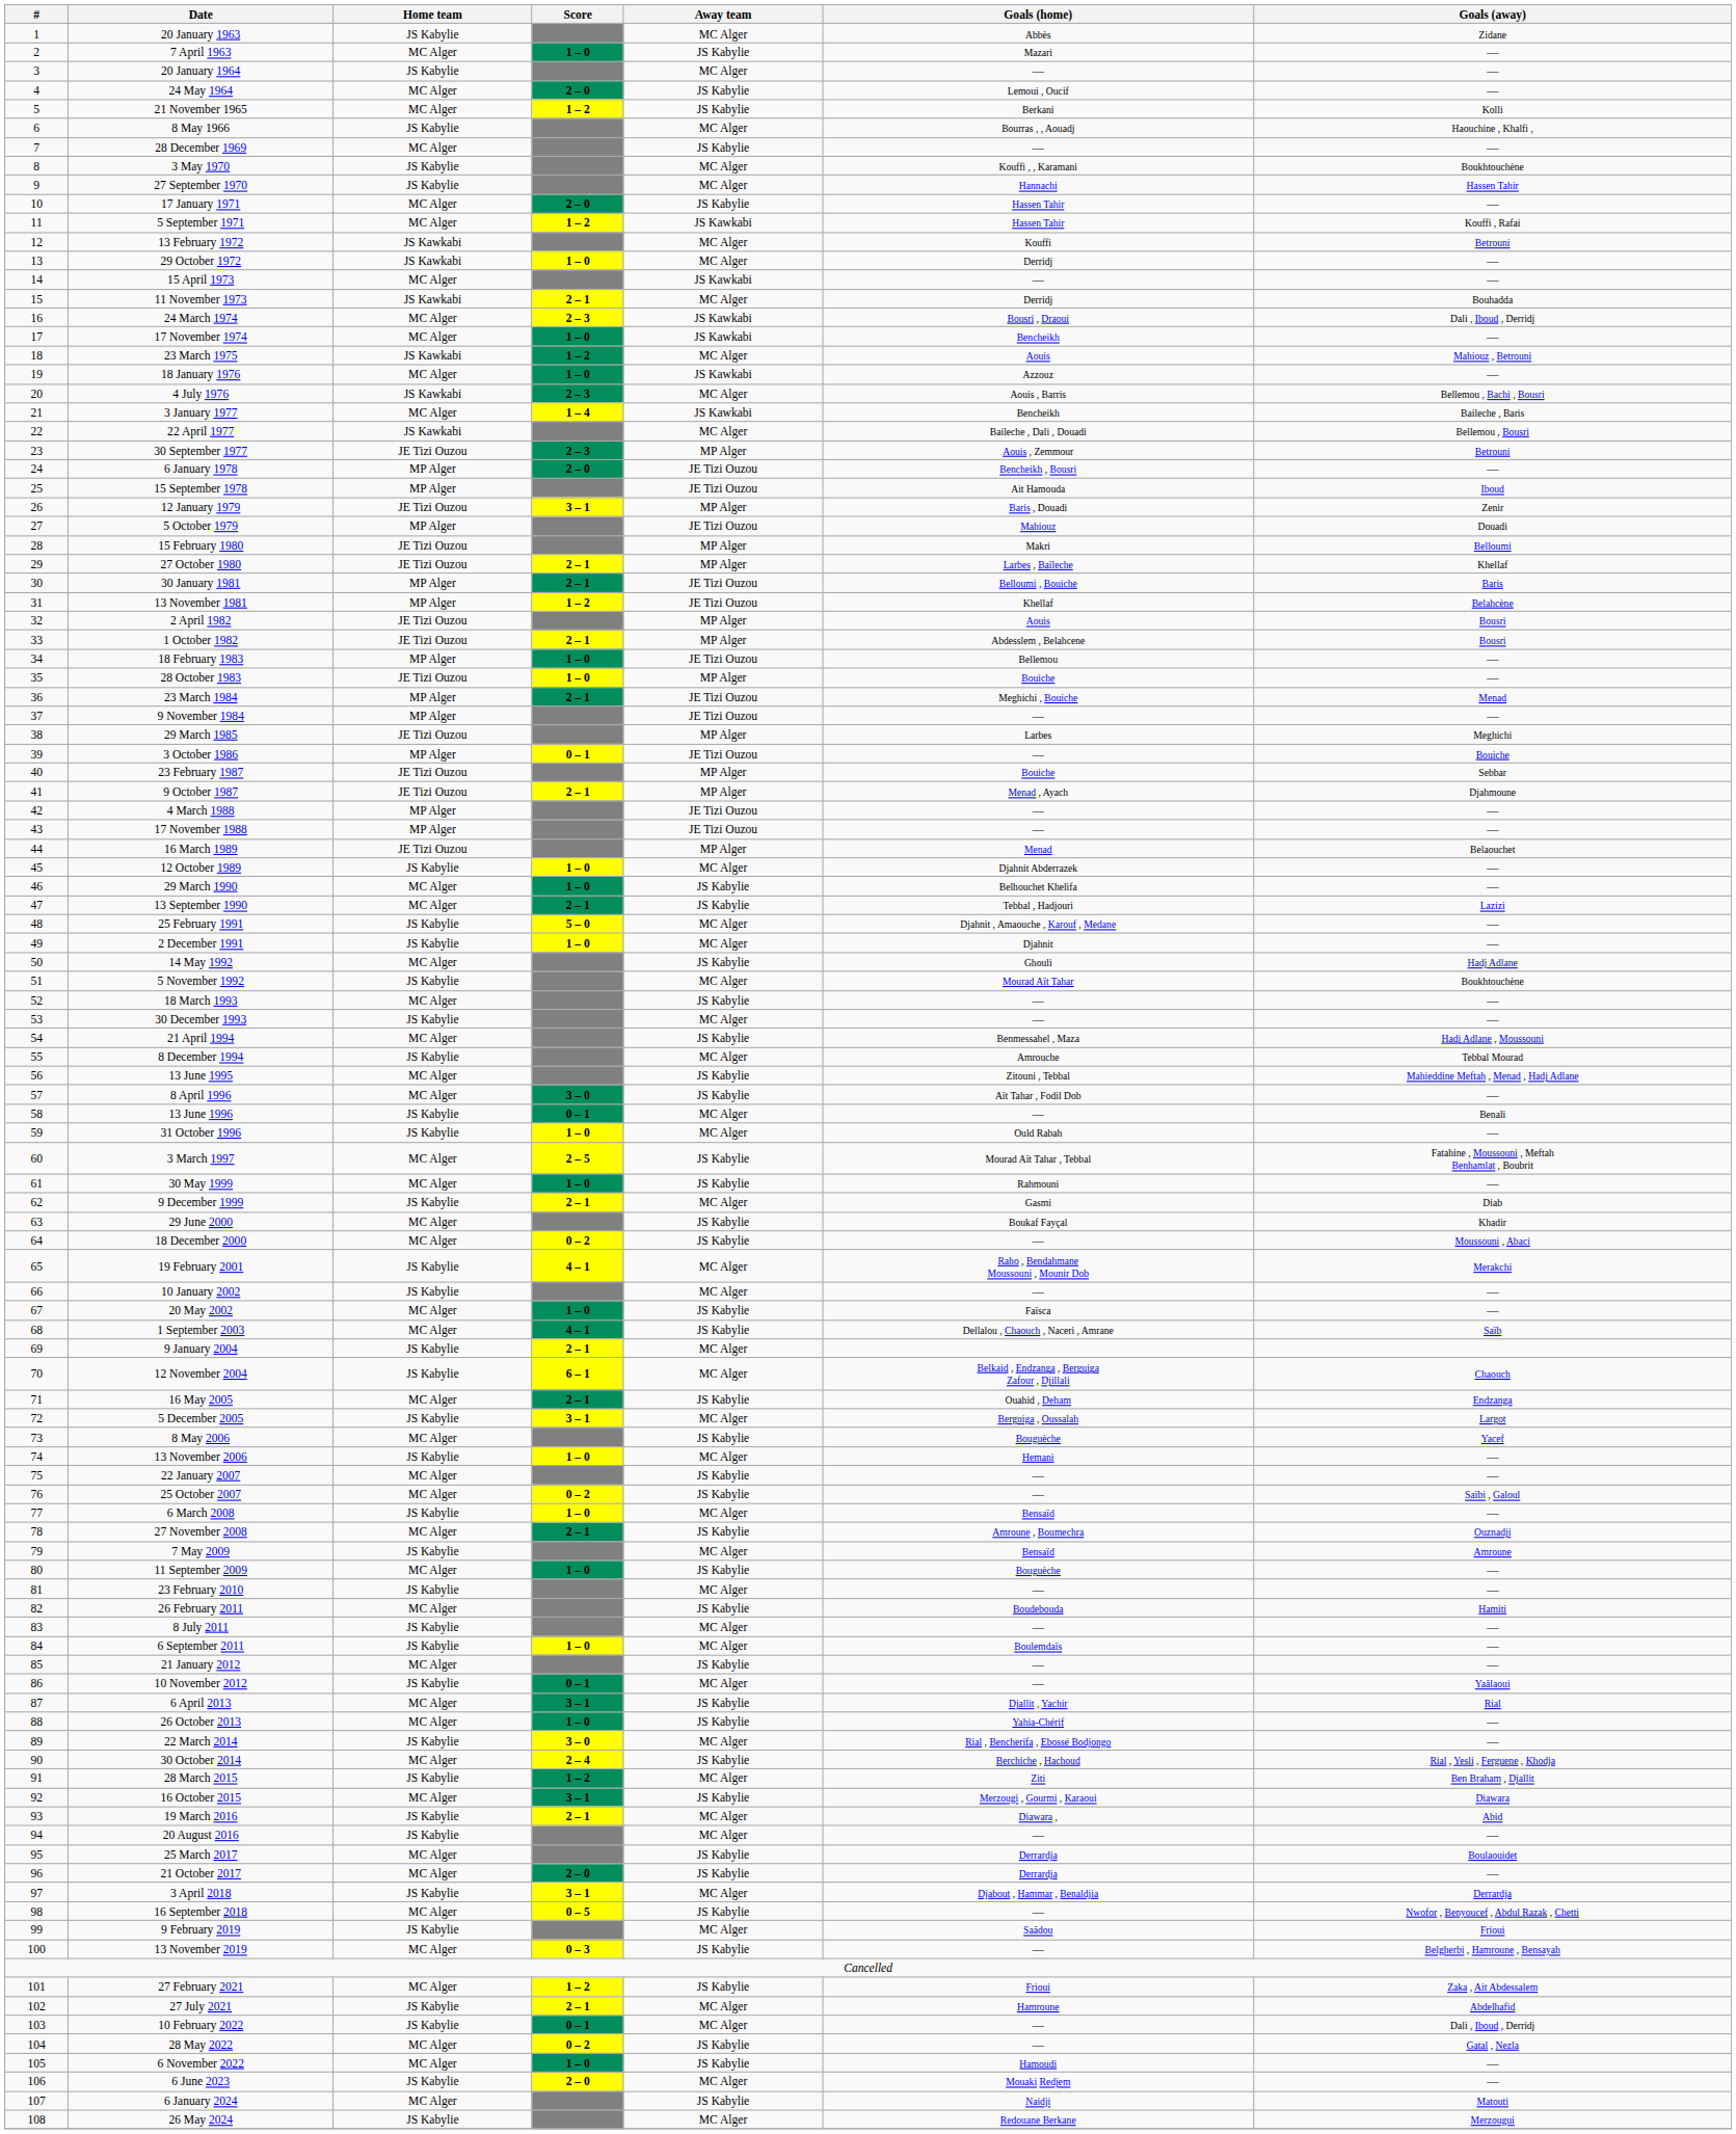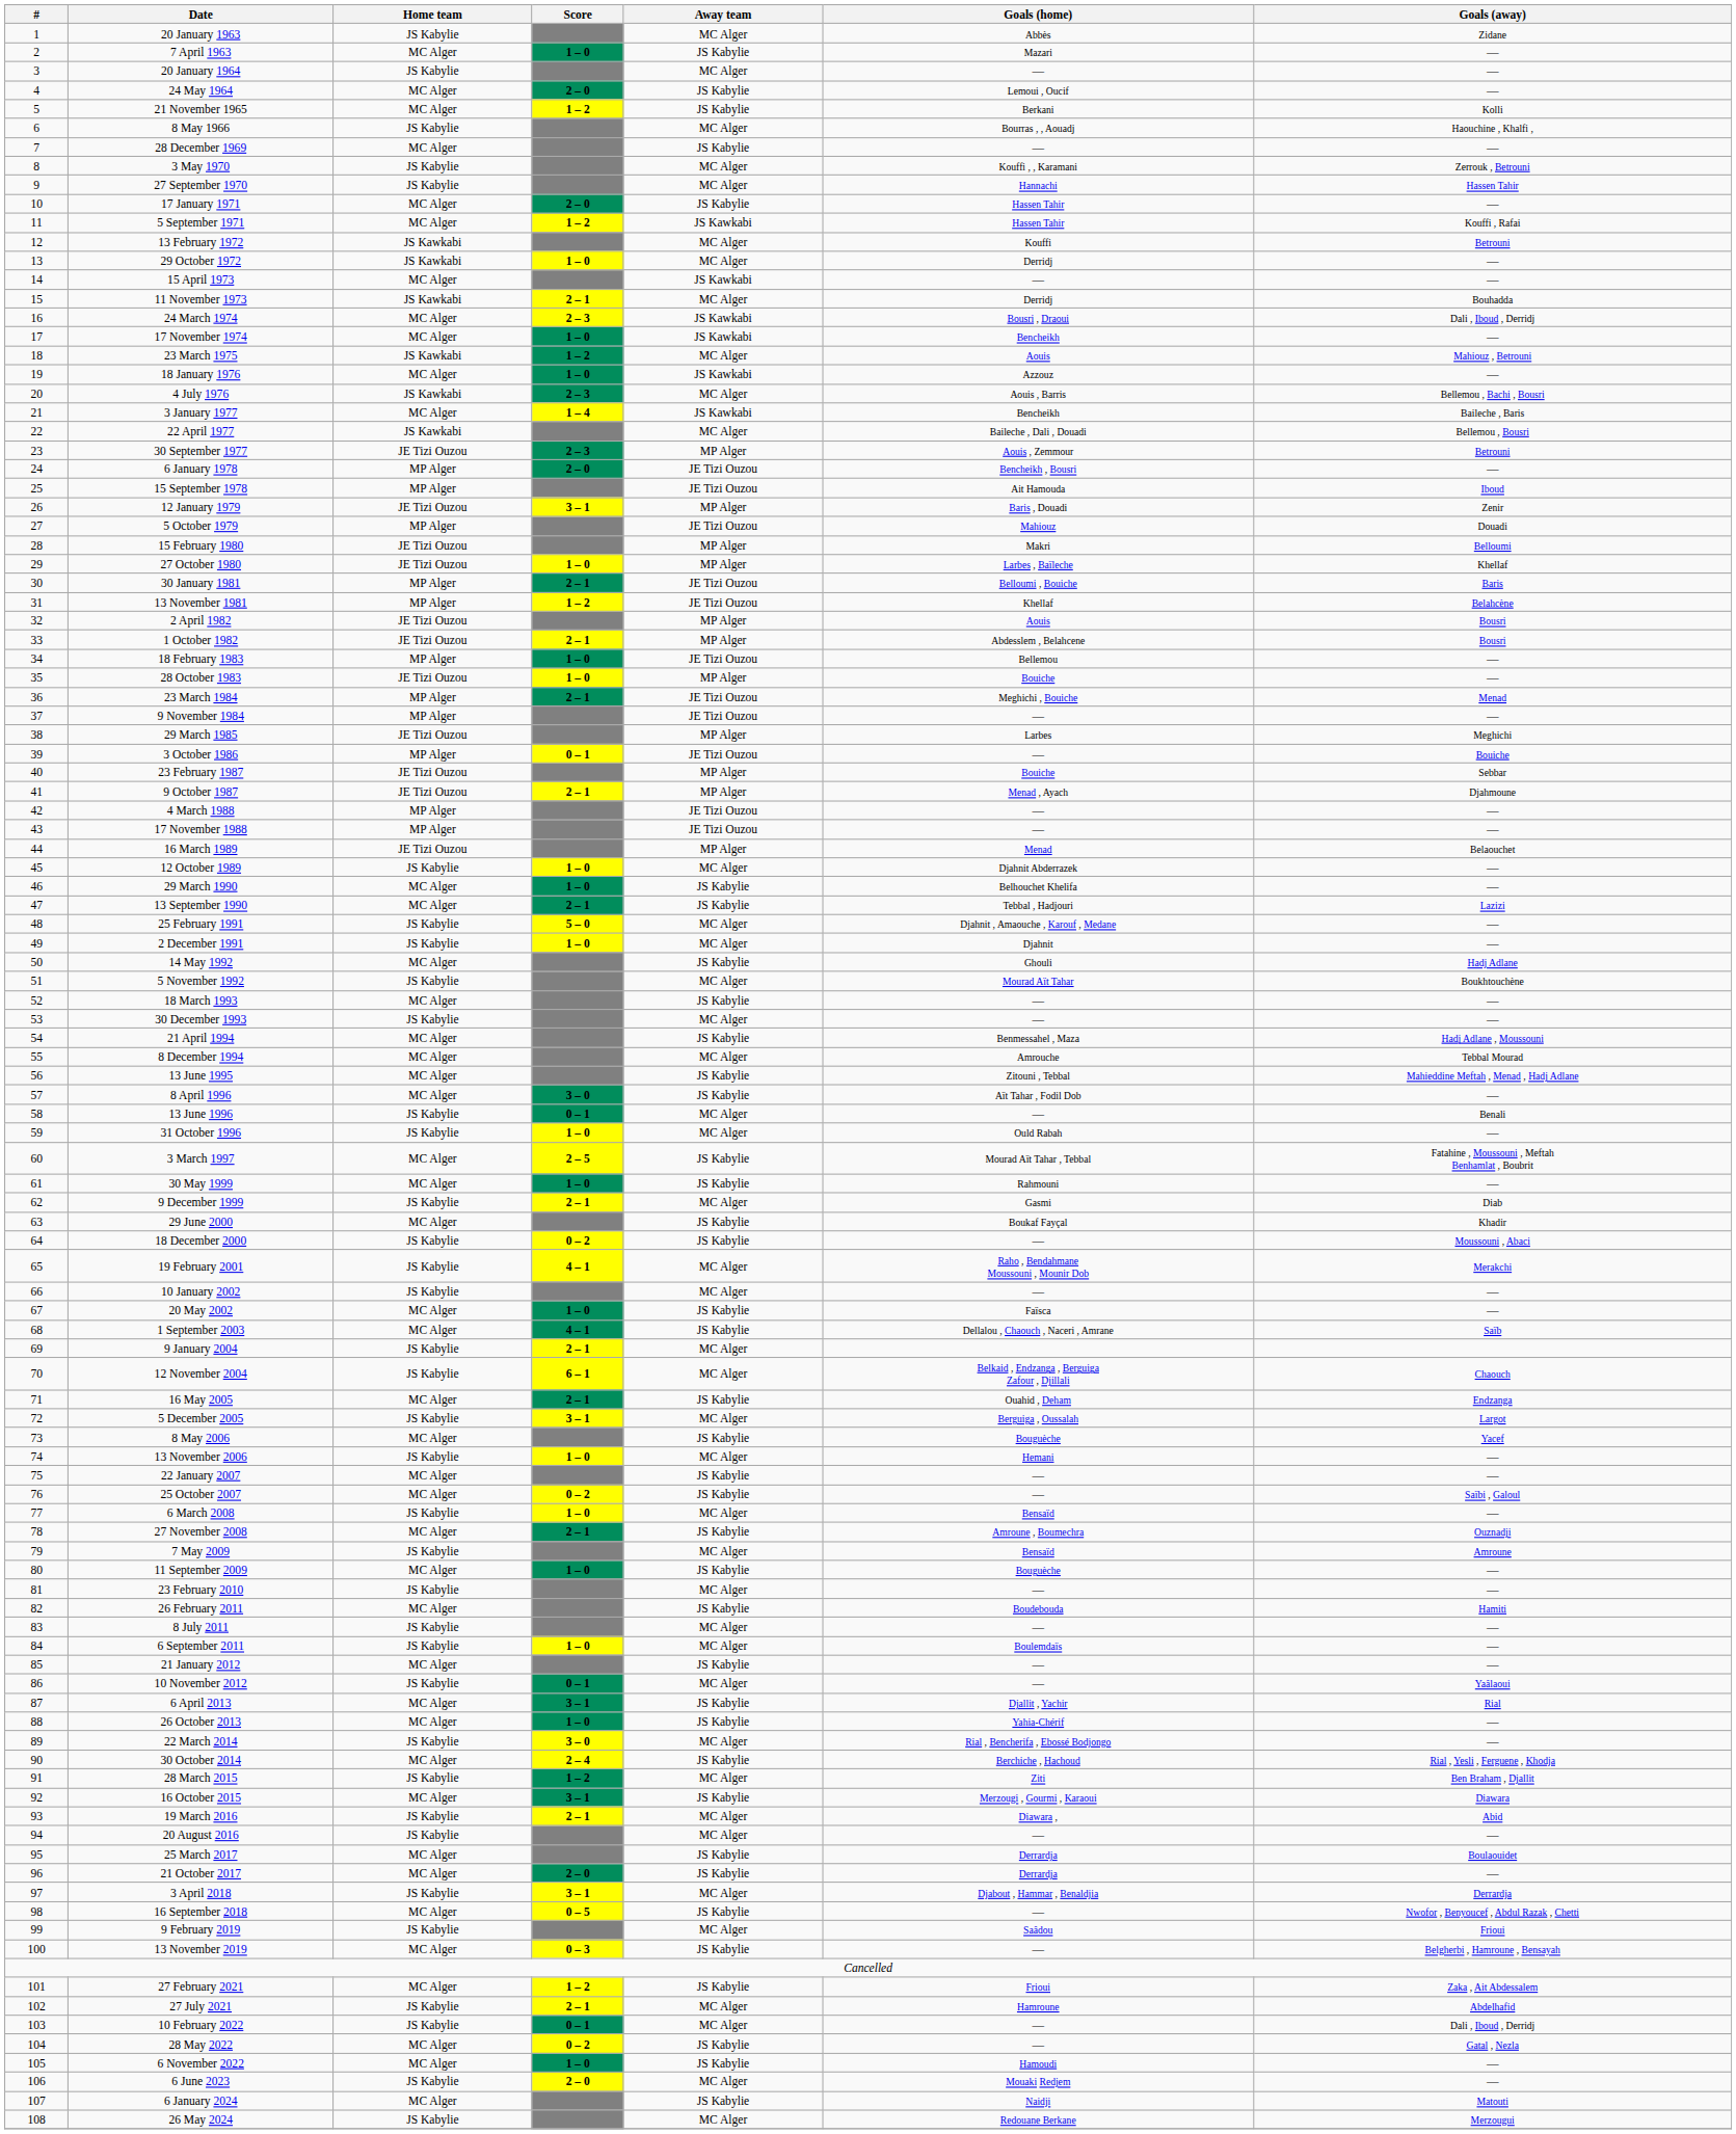3 May 1970 | Goals (away): Boukhtouchène -> Zerrouk , Betrouni
27 October 1980 | Score: 2 – 1 -> 1 – 0
8 December 1994 | Home team: JS Kabylie -> MC Alger
18 December 2000 | Home team: MC Alger -> JS Kabylie
